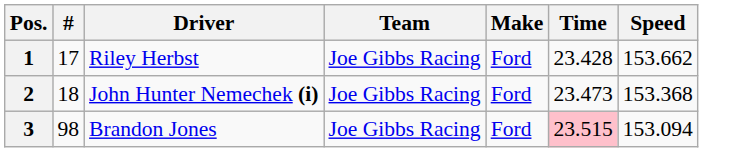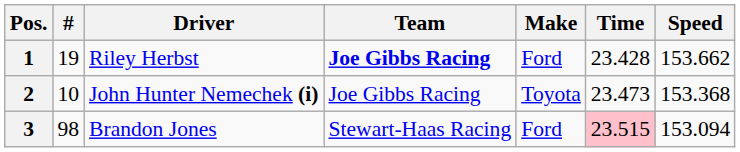1 | #: 17 -> 19
1 | Team: normal -> bold
2 | #: 18 -> 10
2 | Make: Ford -> Toyota
3 | Team: Joe Gibbs Racing -> Stewart-Haas Racing
